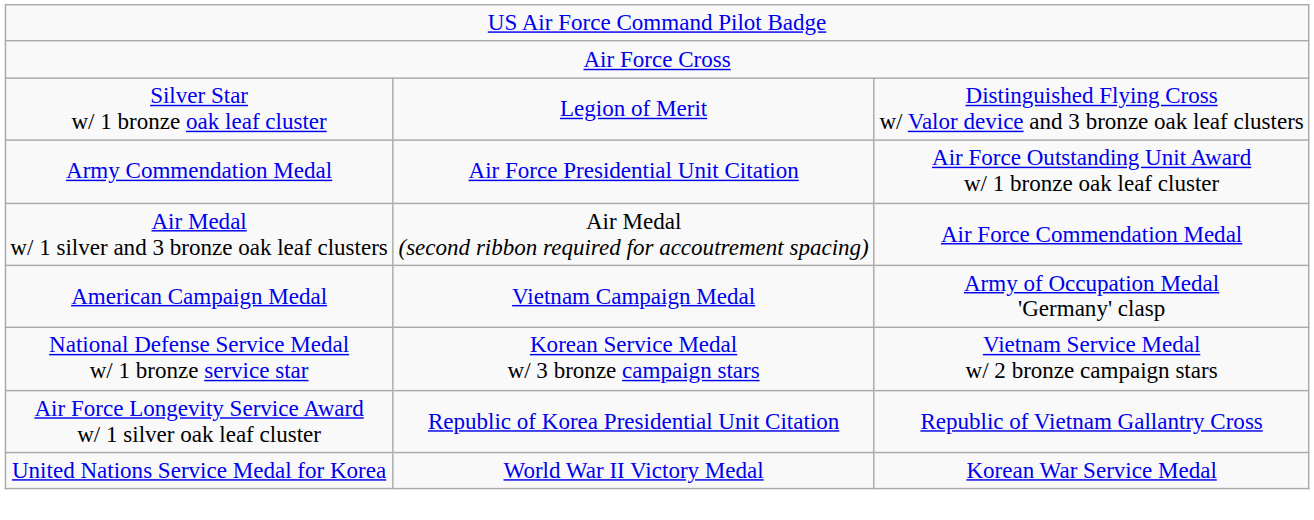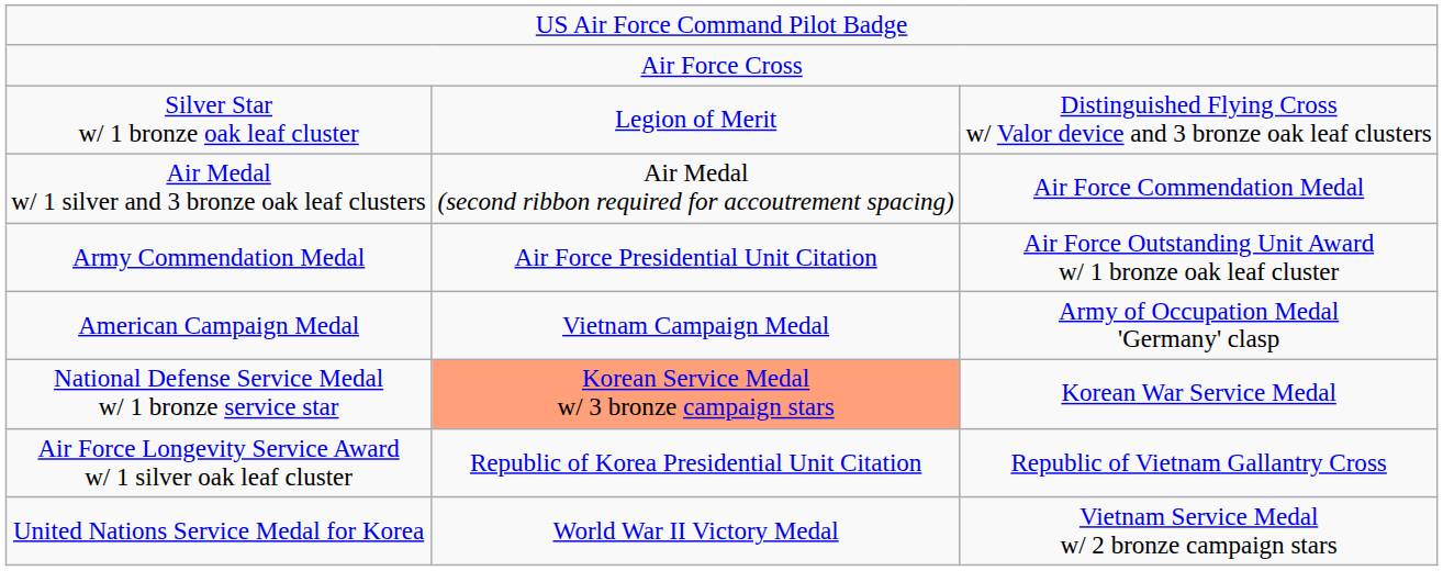rows swapped: Air Medal w/ 1 silver and 3 bronze oak leaf clusters <-> Army Commendation Medal
National Defense Service Medal w/ 1 bronze service star | column 2: no background -> lightsalmon background
National Defense Service Medal w/ 1 bronze service star | column 3: Vietnam Service Medal w/ 2 bronze campaign stars -> Korean War Service Medal
United Nations Service Medal for Korea | column 3: Korean War Service Medal -> Vietnam Service Medal w/ 2 bronze campaign stars
